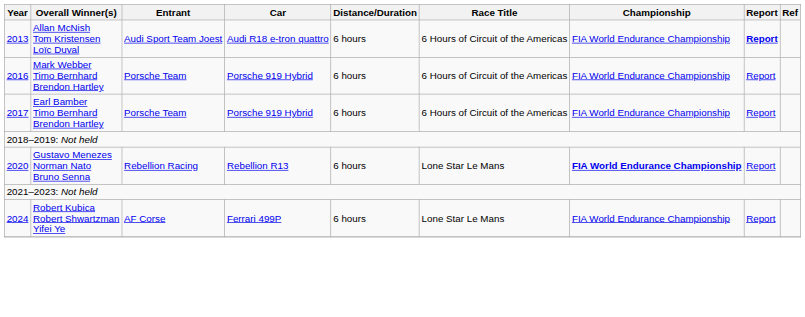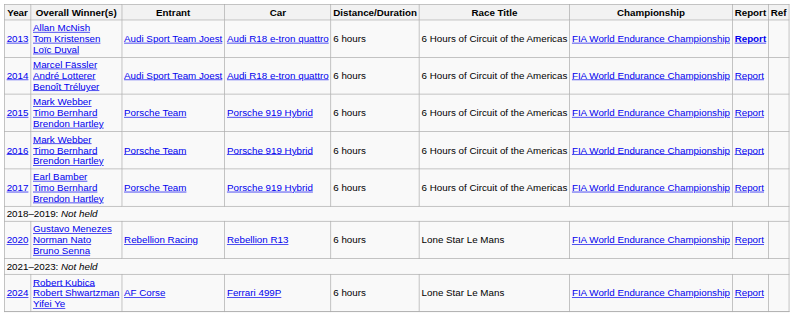+ row: 2014 | Marcel Fässler André Lotterer Benoît Tréluyer | Audi Sport Team Joest | Audi R18 e-tron quattro | 6 hours | 6 Hours of Circuit of the Americas | FIA World Endurance Championship | Report
+ row: 2015 | Mark Webber Timo Bernhard Brendon Hartley | Porsche Team | Porsche 919 Hybrid | 6 hours | 6 Hours of Circuit of the Americas | FIA World Endurance Championship | Report
2020 | Championship: bold -> normal
